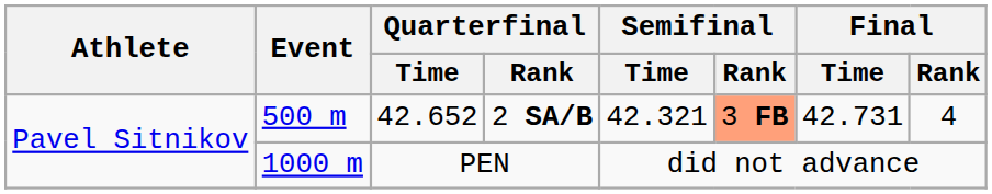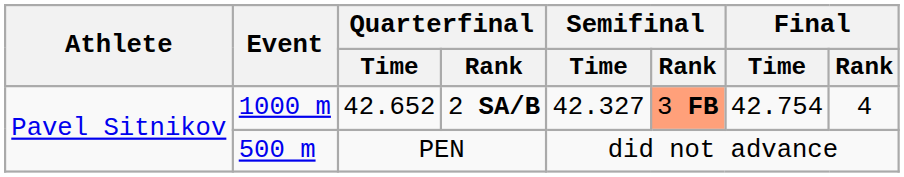42.652 | Event: 500 m -> 1000 m
42.652 | Semifinal / Time: 42.321 -> 42.327
42.652 | Final / Time: 42.731 -> 42.754
PEN | Event: 1000 m -> 500 m
